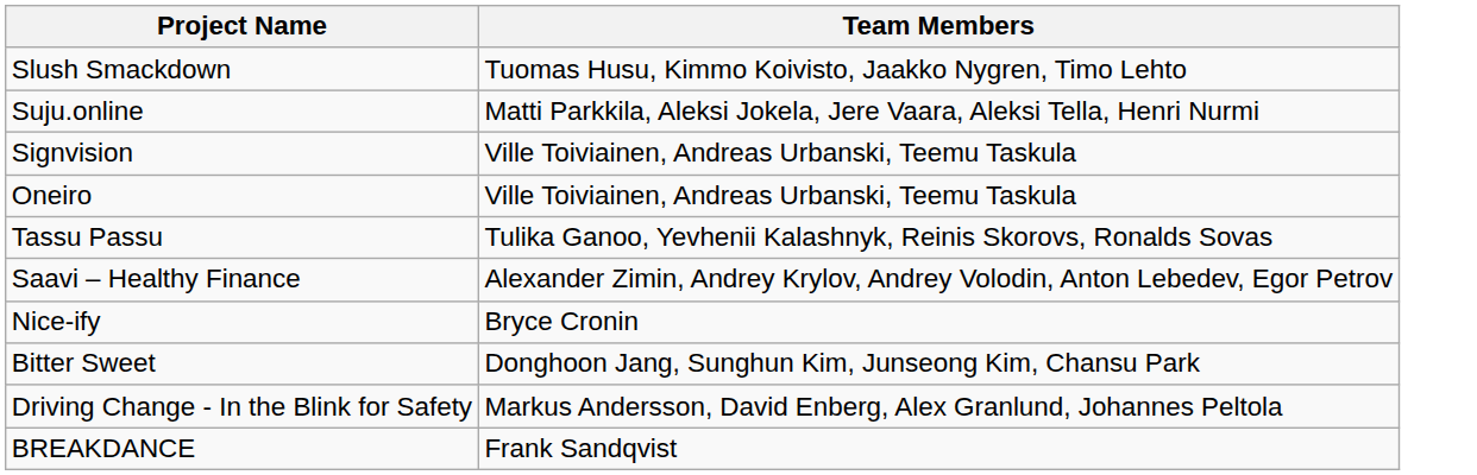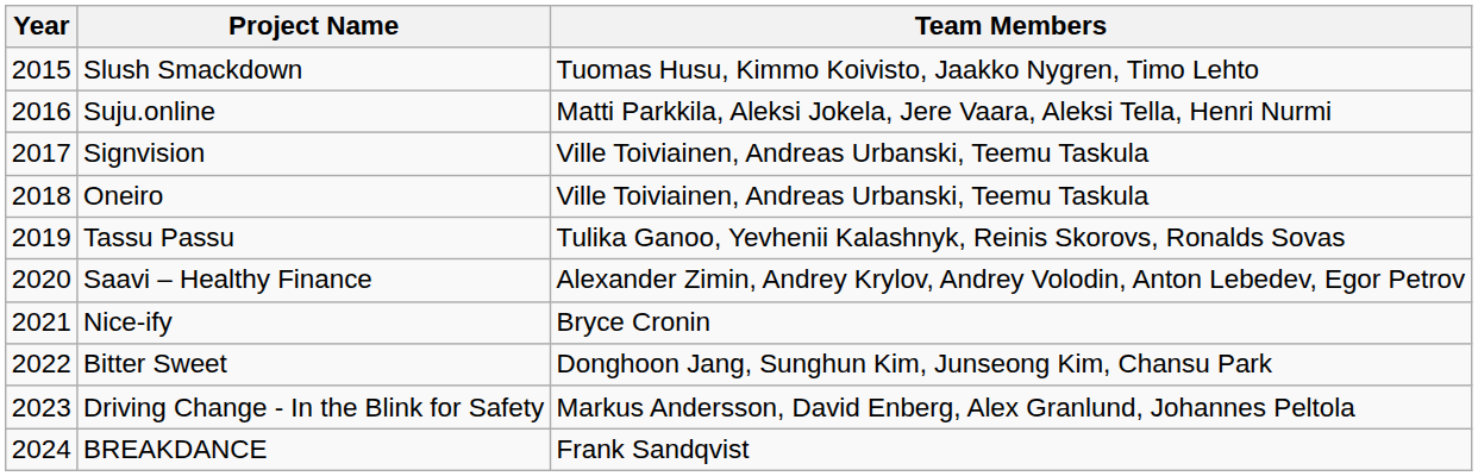+ column: Year | 2015 | 2016 | 2017 | 2018 | 2019 | 2020 | 2021 | 2022 | 2023 | 2024
